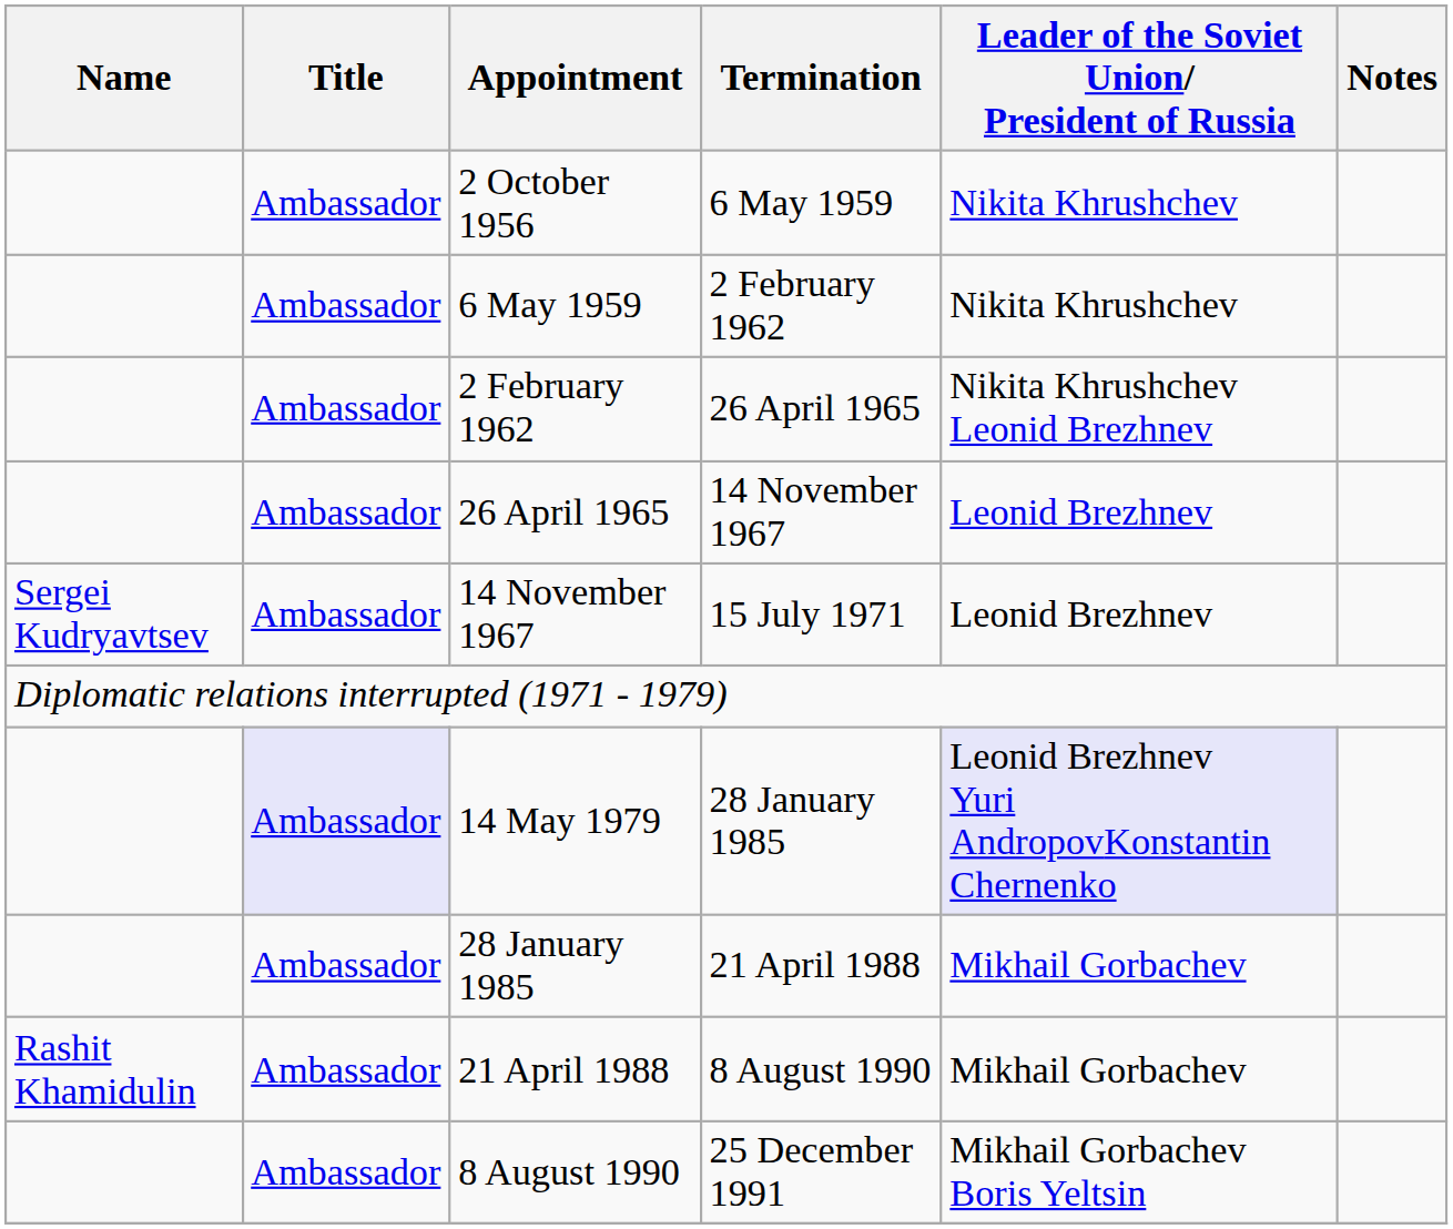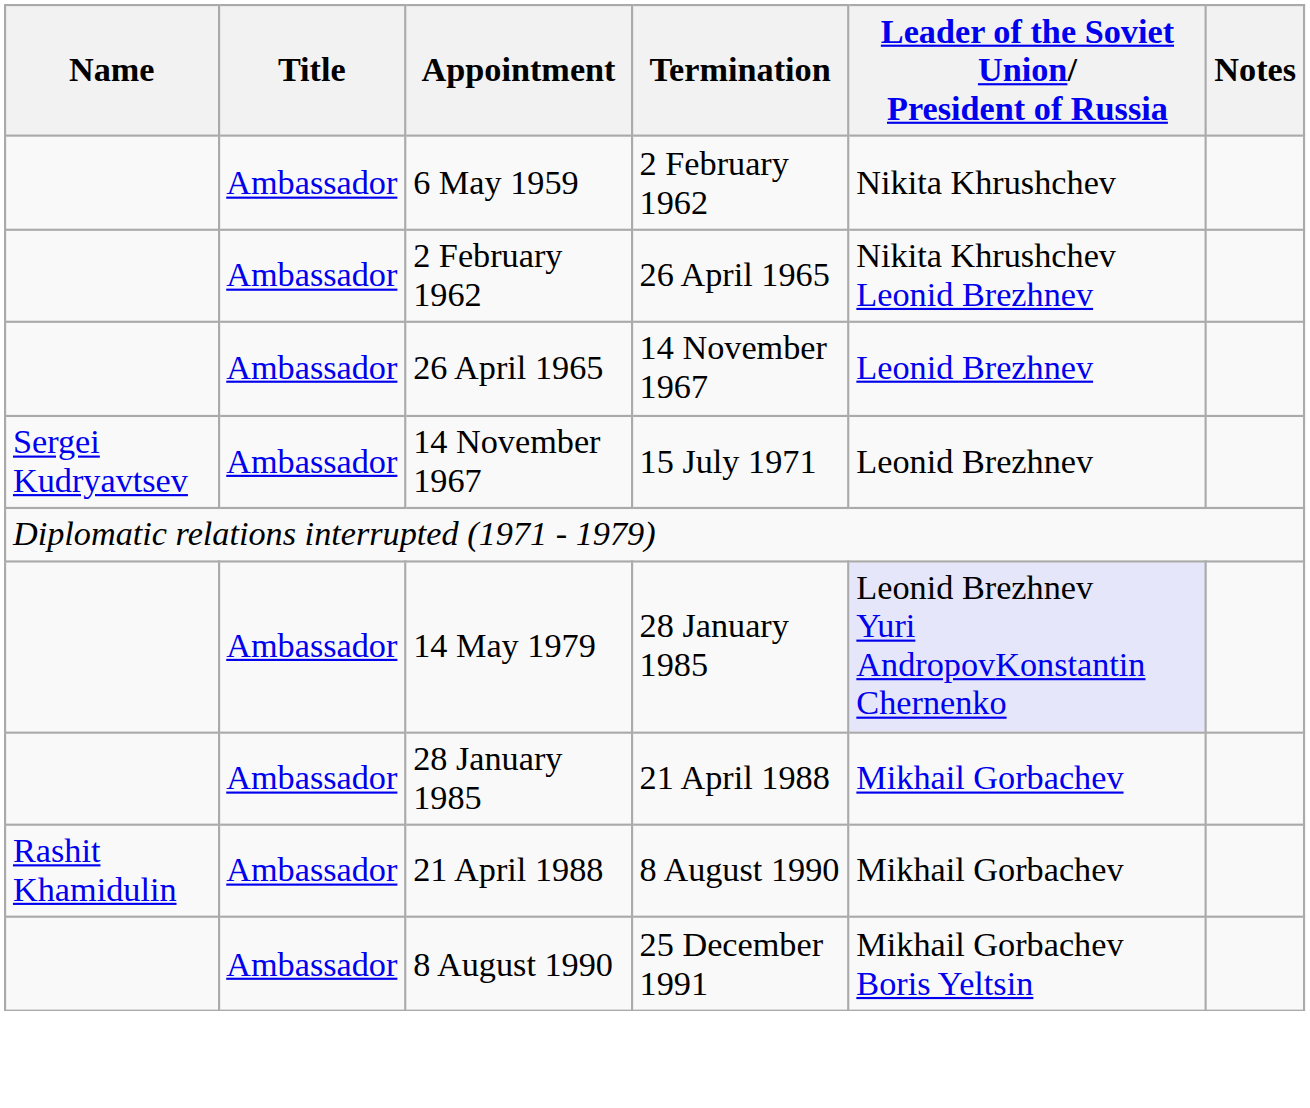- row: Ambassador | 2 October 1956 | 6 May 1959 | Nikita Khrushchev
14 May 1979 | Title: lavender background -> no background
